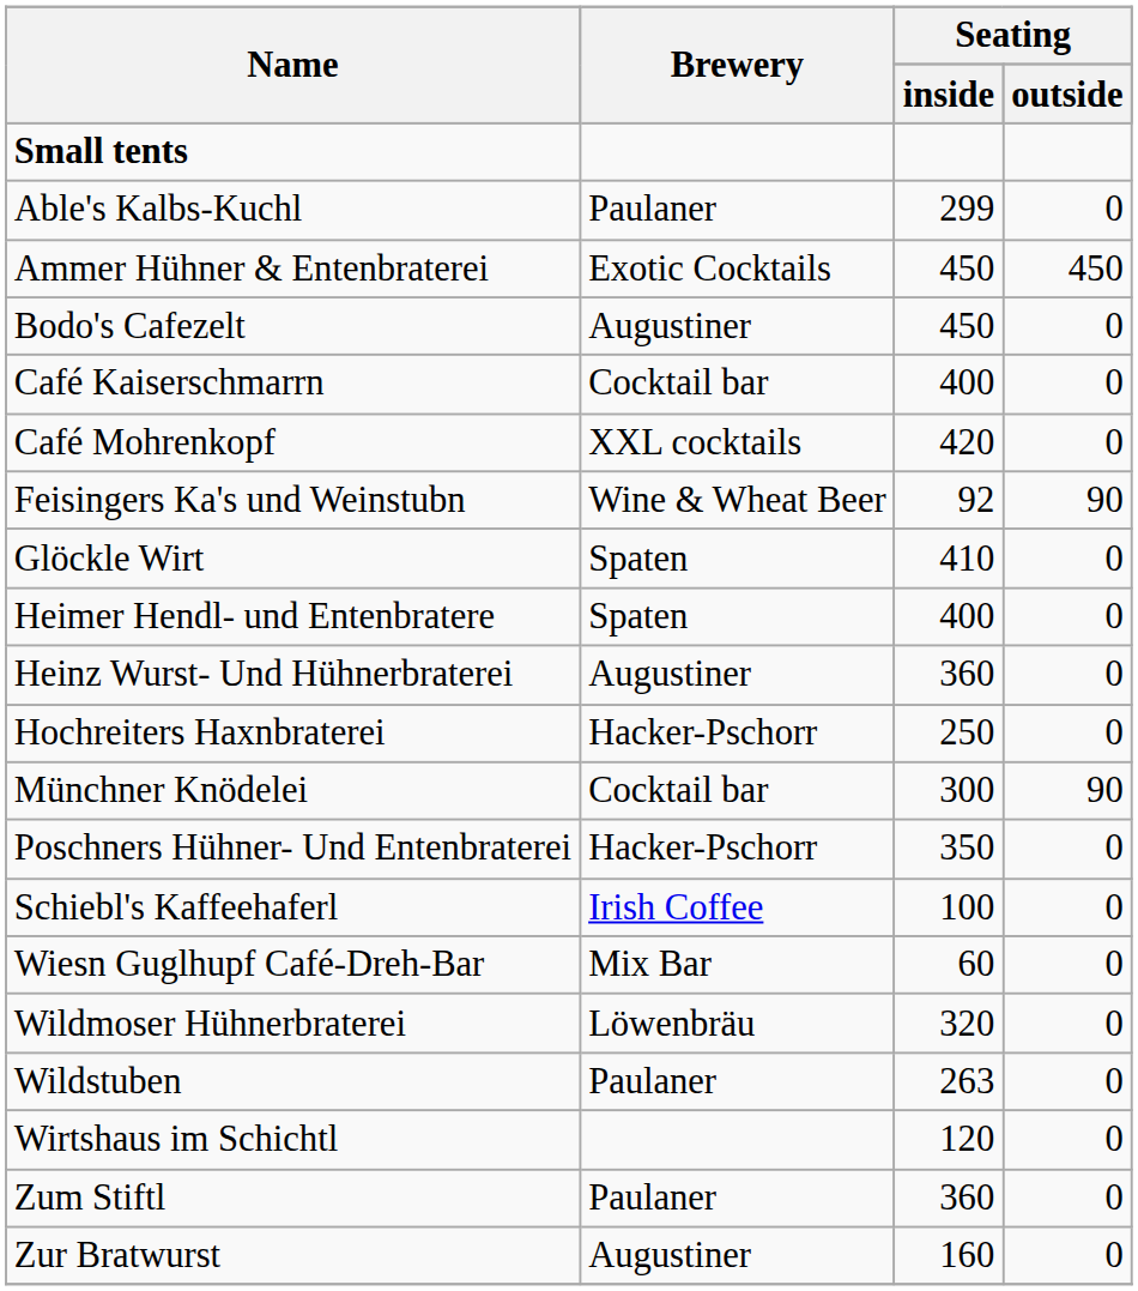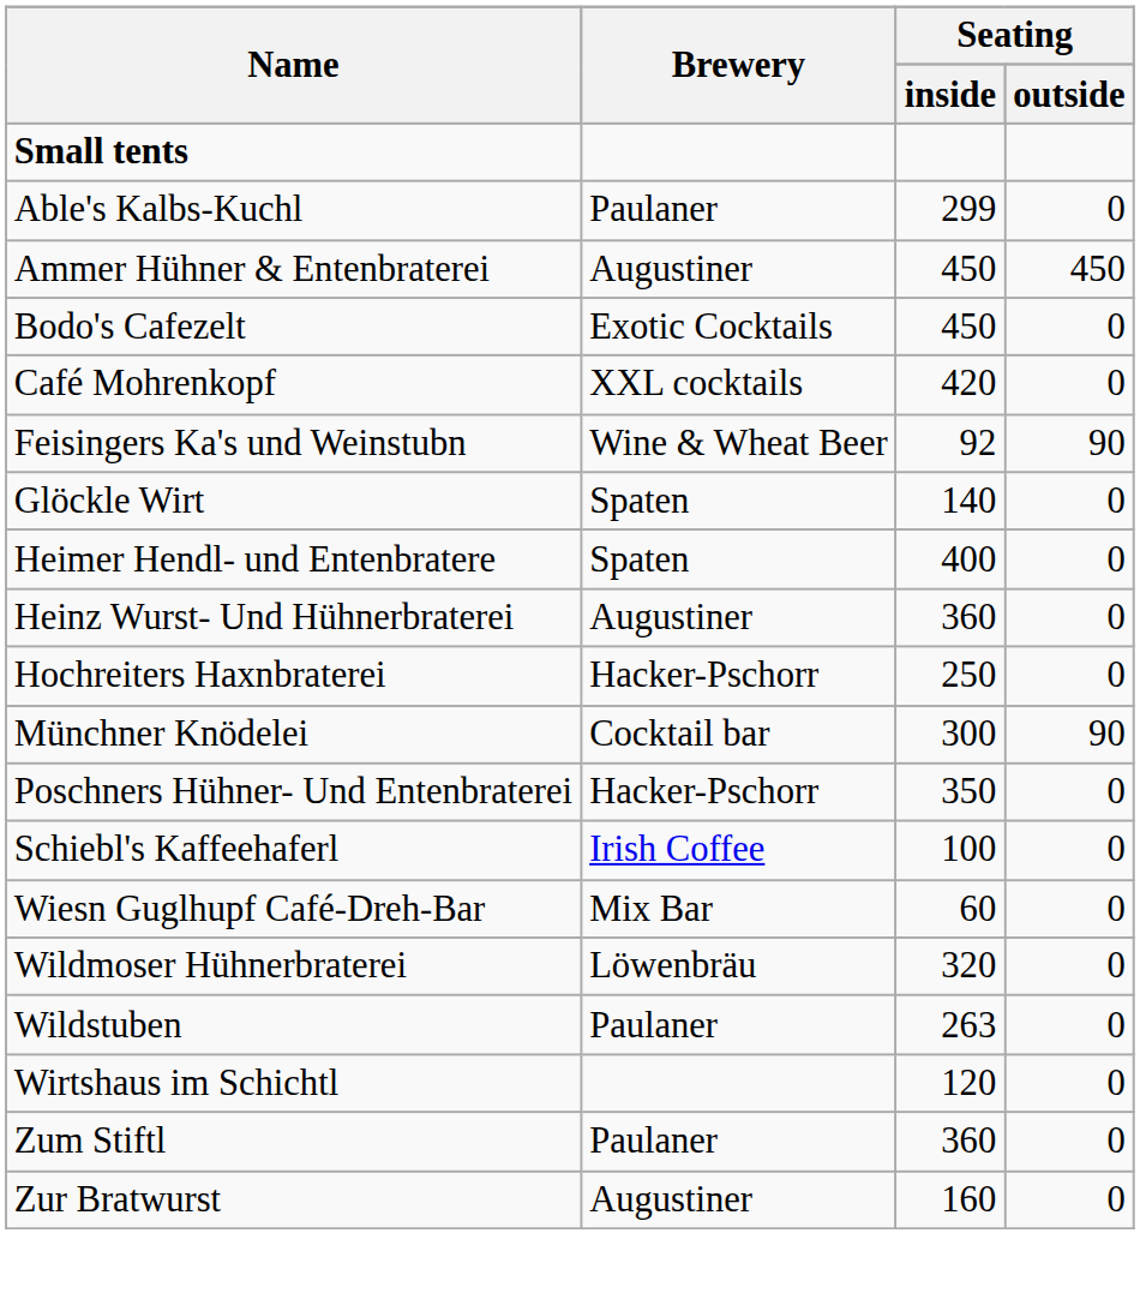Ammer Hühner & Entenbraterei | Brewery: Exotic Cocktails -> Augustiner
Bodo's Cafezelt | Brewery: Augustiner -> Exotic Cocktails
- row: Café Kaiserschmarrn | Cocktail bar | 400 | 0
Glöckle Wirt | Seating / inside: 410 -> 140
